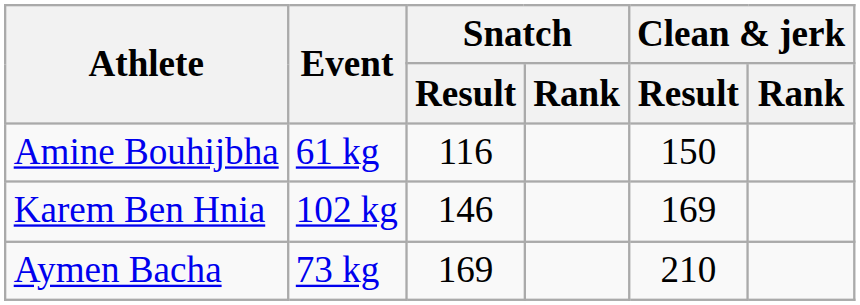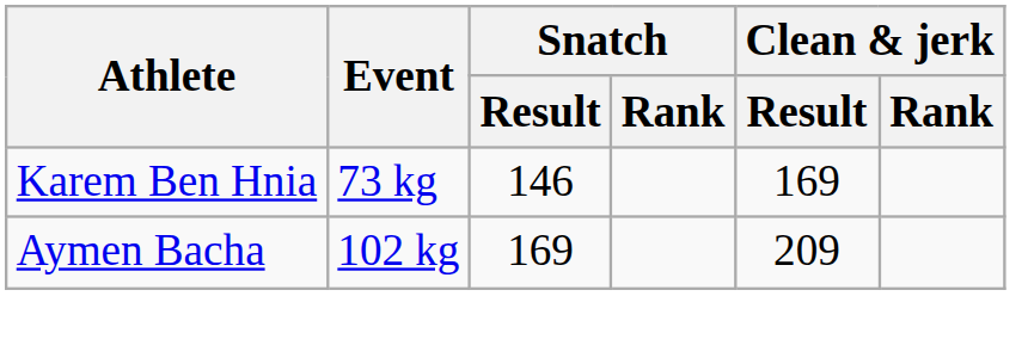- row: Amine Bouhijbha | 61 kg | 116 | 150
Karem Ben Hnia | Event: 102 kg -> 73 kg
Aymen Bacha | Event: 73 kg -> 102 kg
Aymen Bacha | Clean & jerk / Result: 210 -> 209
